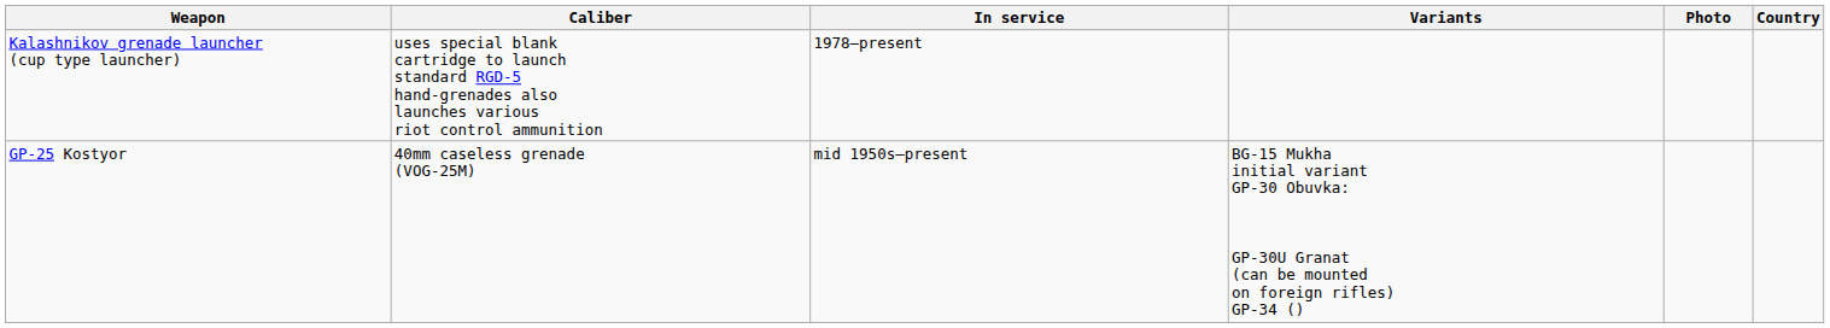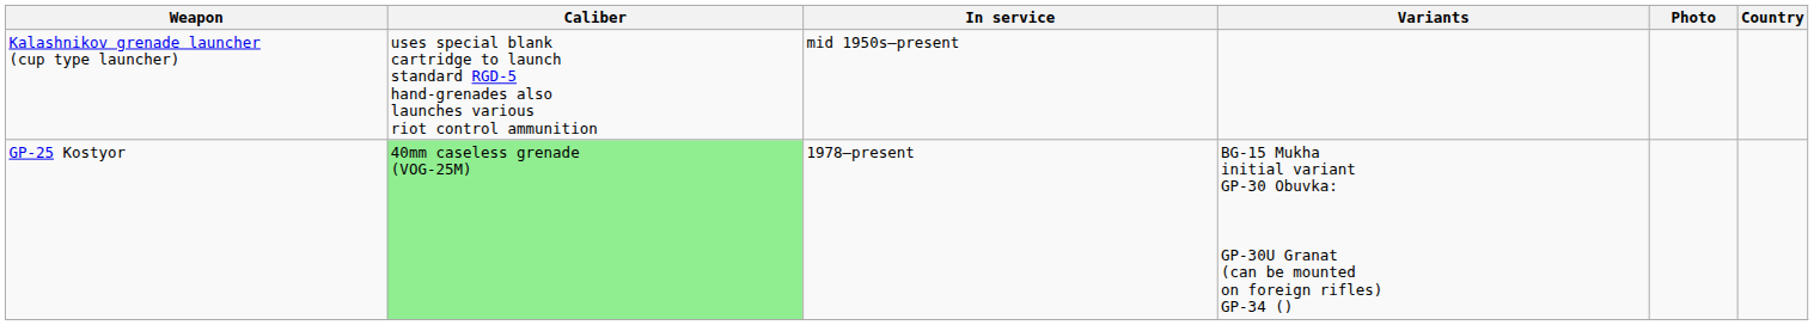Kalashnikov grenade launcher (cup type launcher) | In service: 1978–present -> mid 1950s–present
GP-25 Kostyor | Caliber: no background -> lightgreen background
GP-25 Kostyor | In service: mid 1950s–present -> 1978–present
